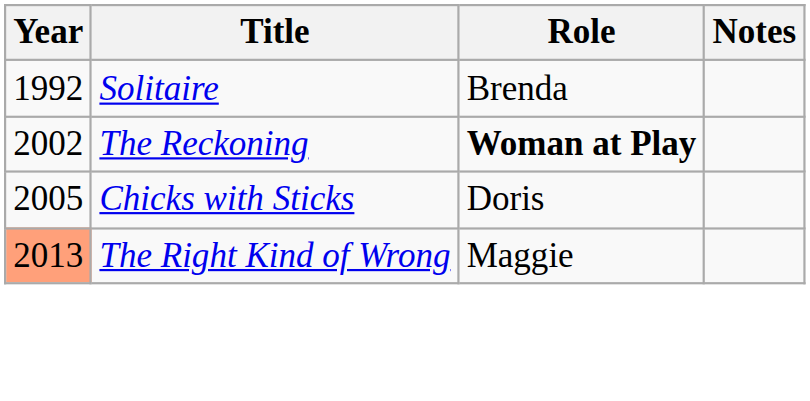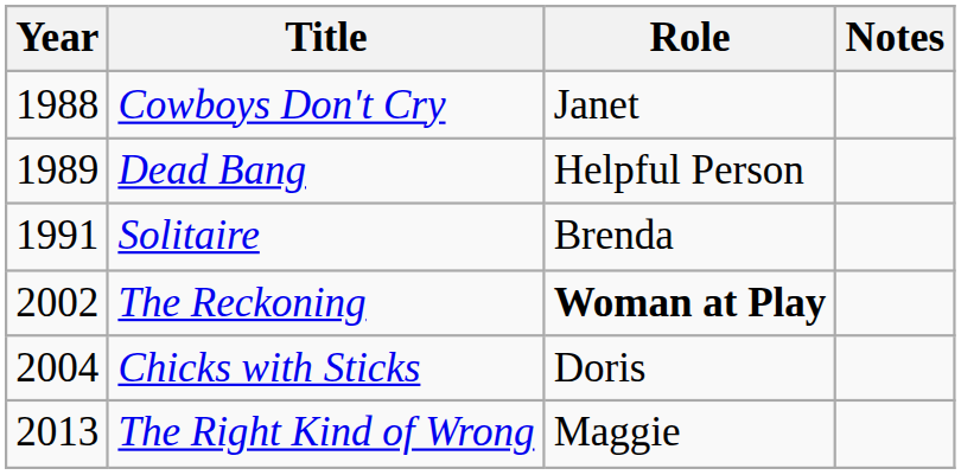+ row: 1988 | Cowboys Don't Cry | Janet
+ row: 1989 | Dead Bang | Helpful Person
Solitaire | Year: 1992 -> 1991
Chicks with Sticks | Year: 2005 -> 2004
The Right Kind of Wrong | Year: lightsalmon background -> no background
